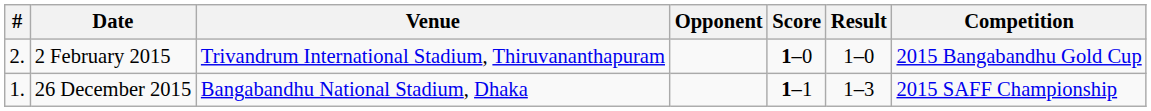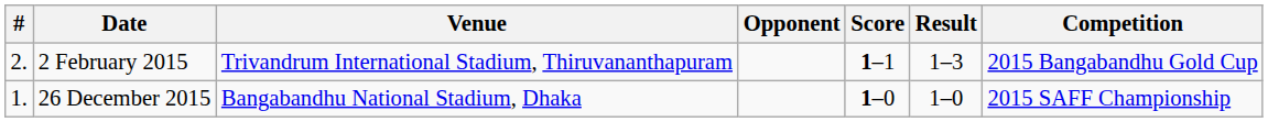2 February 2015 | Score: 1–0 -> 1–1
2 February 2015 | Result: 1–0 -> 1–3
26 December 2015 | Score: 1–1 -> 1–0
26 December 2015 | Result: 1–3 -> 1–0
